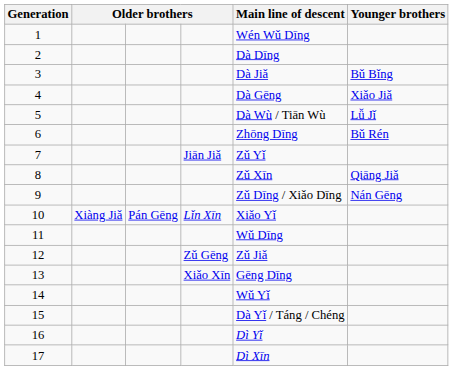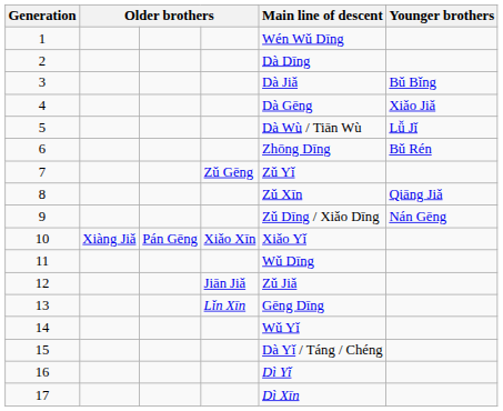7 | column 4: Jiān Jiǎ -> Zǔ Gēng
10 | column 4: Lǐn Xīn -> Xiǎo Xīn
12 | column 4: Zǔ Gēng -> Jiān Jiǎ
13 | column 4: Xiǎo Xīn -> Lǐn Xīn
